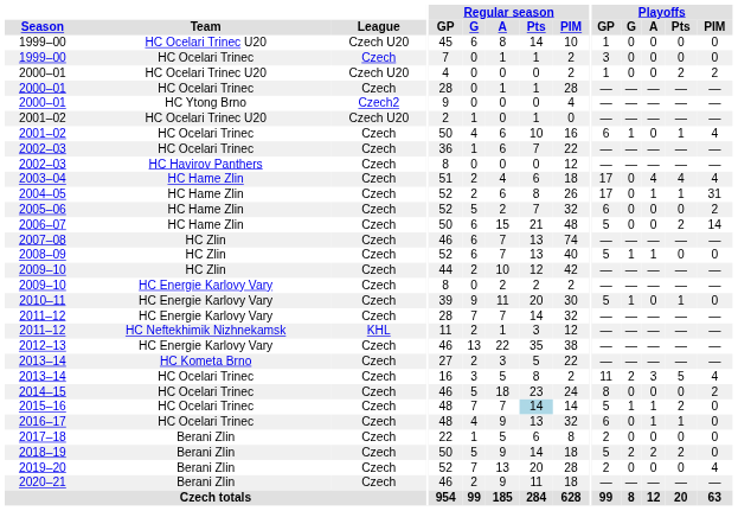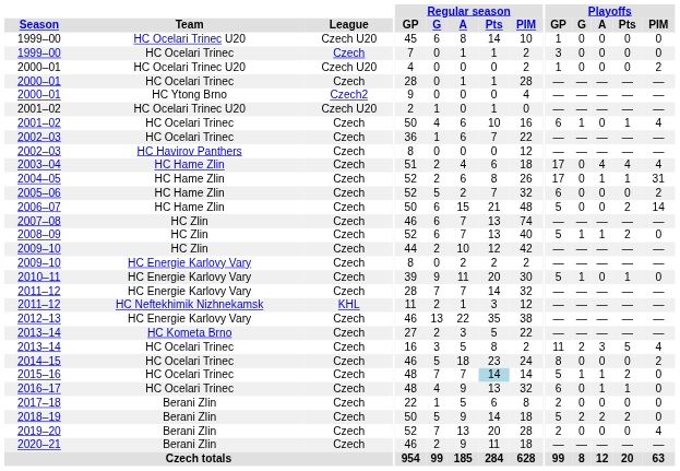2000–01 / HC Ocelari Trinec U20 | Playoffs / Pts: 2 -> 0
2008–09 | Playoffs / Pts: 0 -> 2
